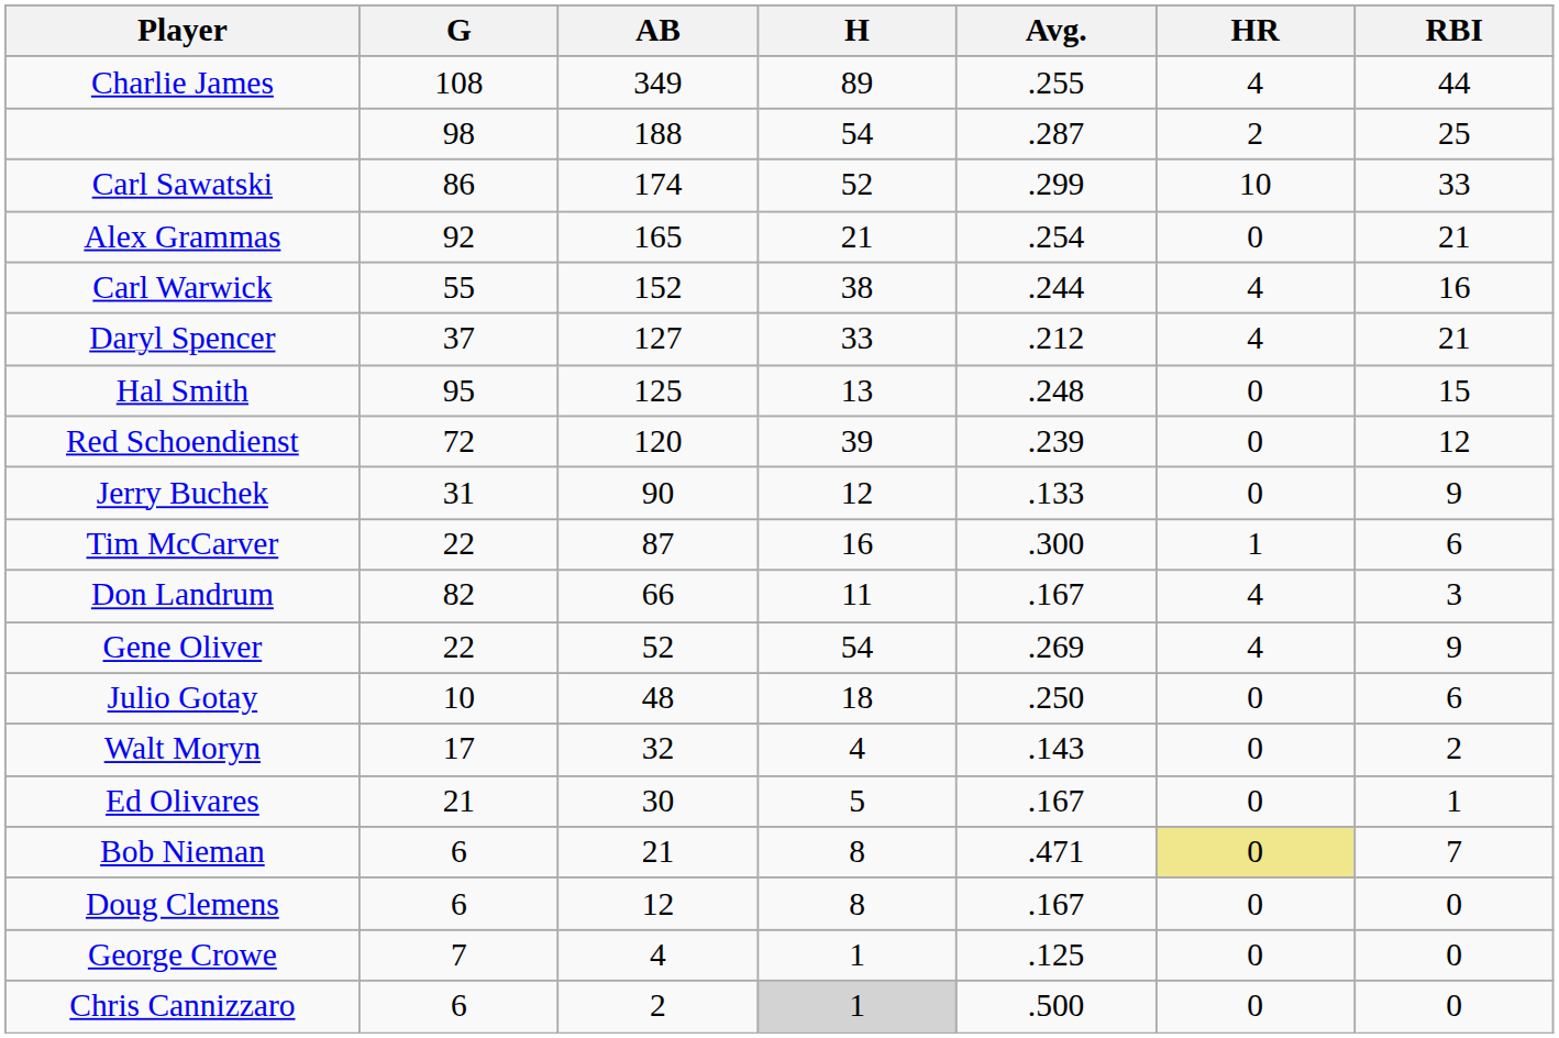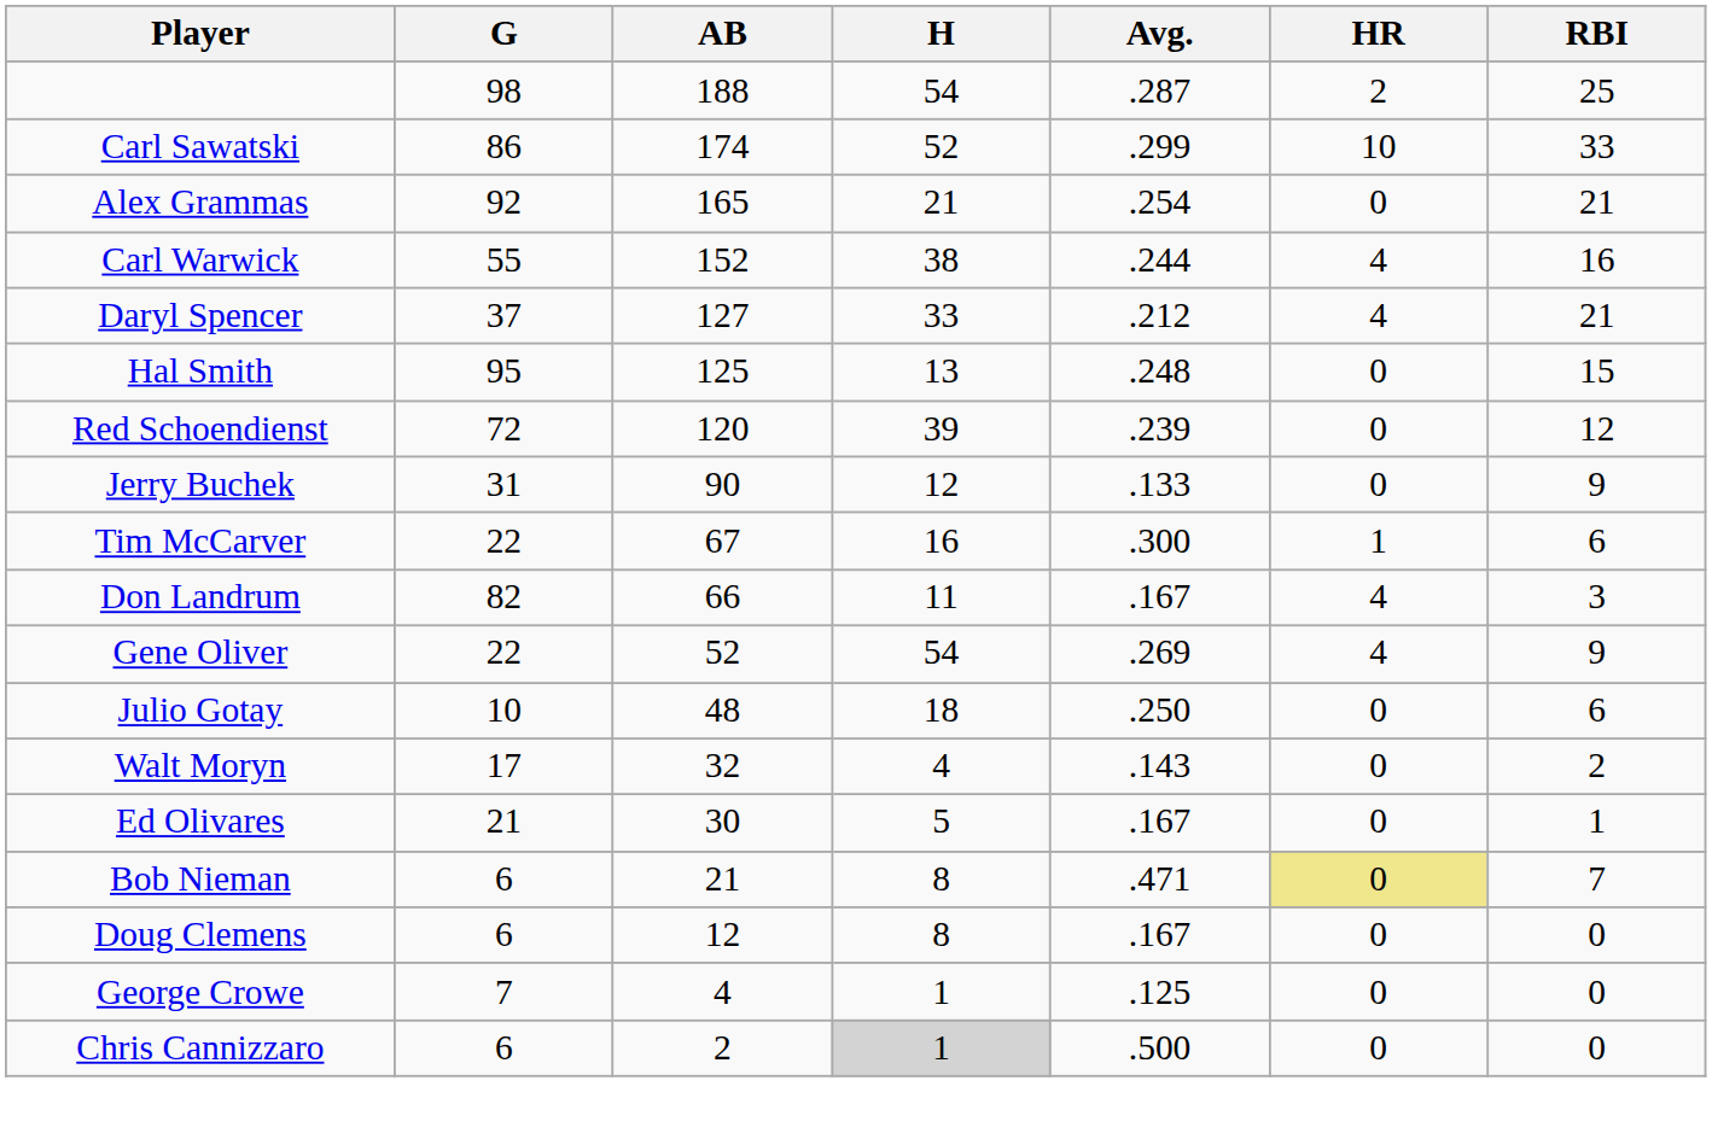- row: Charlie James | 108 | 349 | 89 | .255 | 4 | 44
Tim McCarver | AB: 87 -> 67
